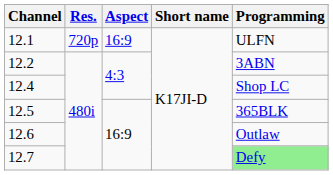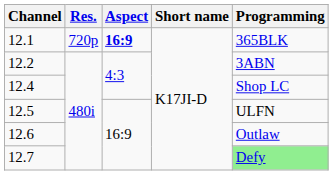12.1 | Aspect: normal -> bold
12.1 | Programming: ULFN -> 365BLK
12.5 | Programming: 365BLK -> ULFN
